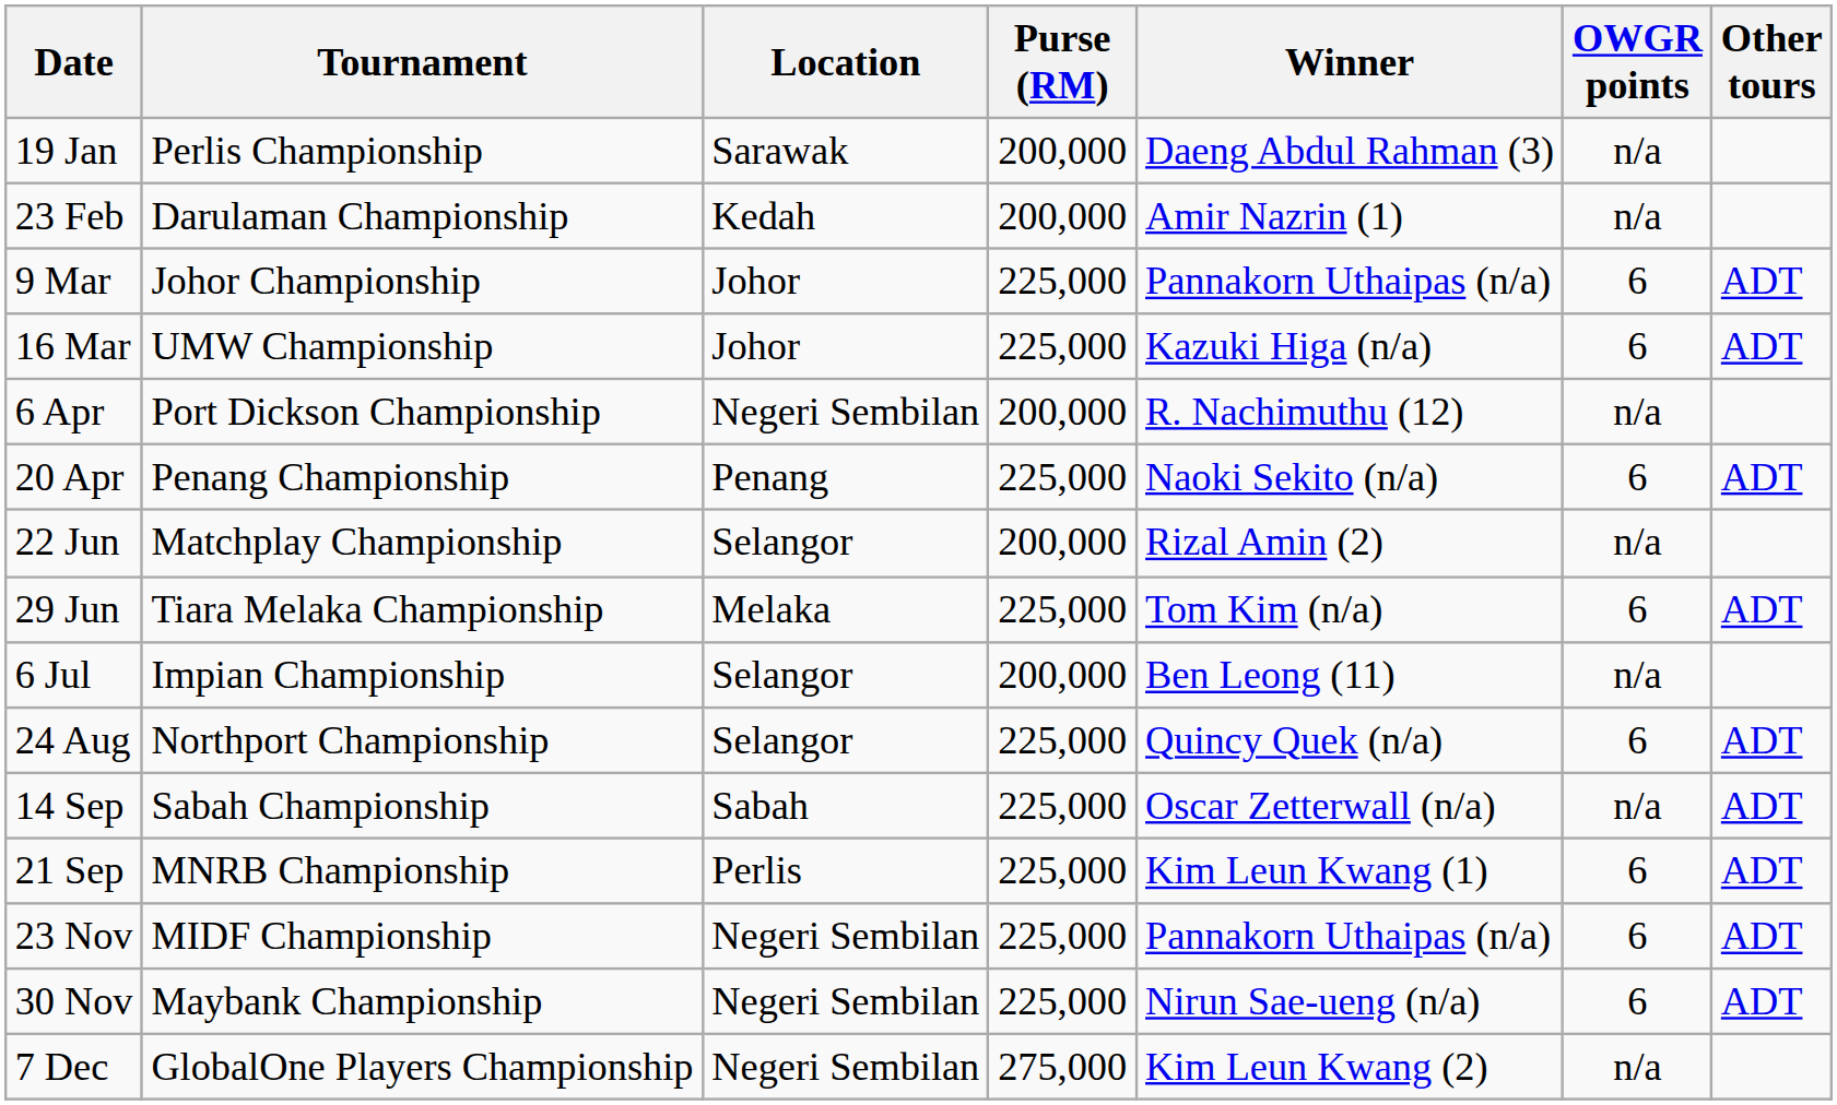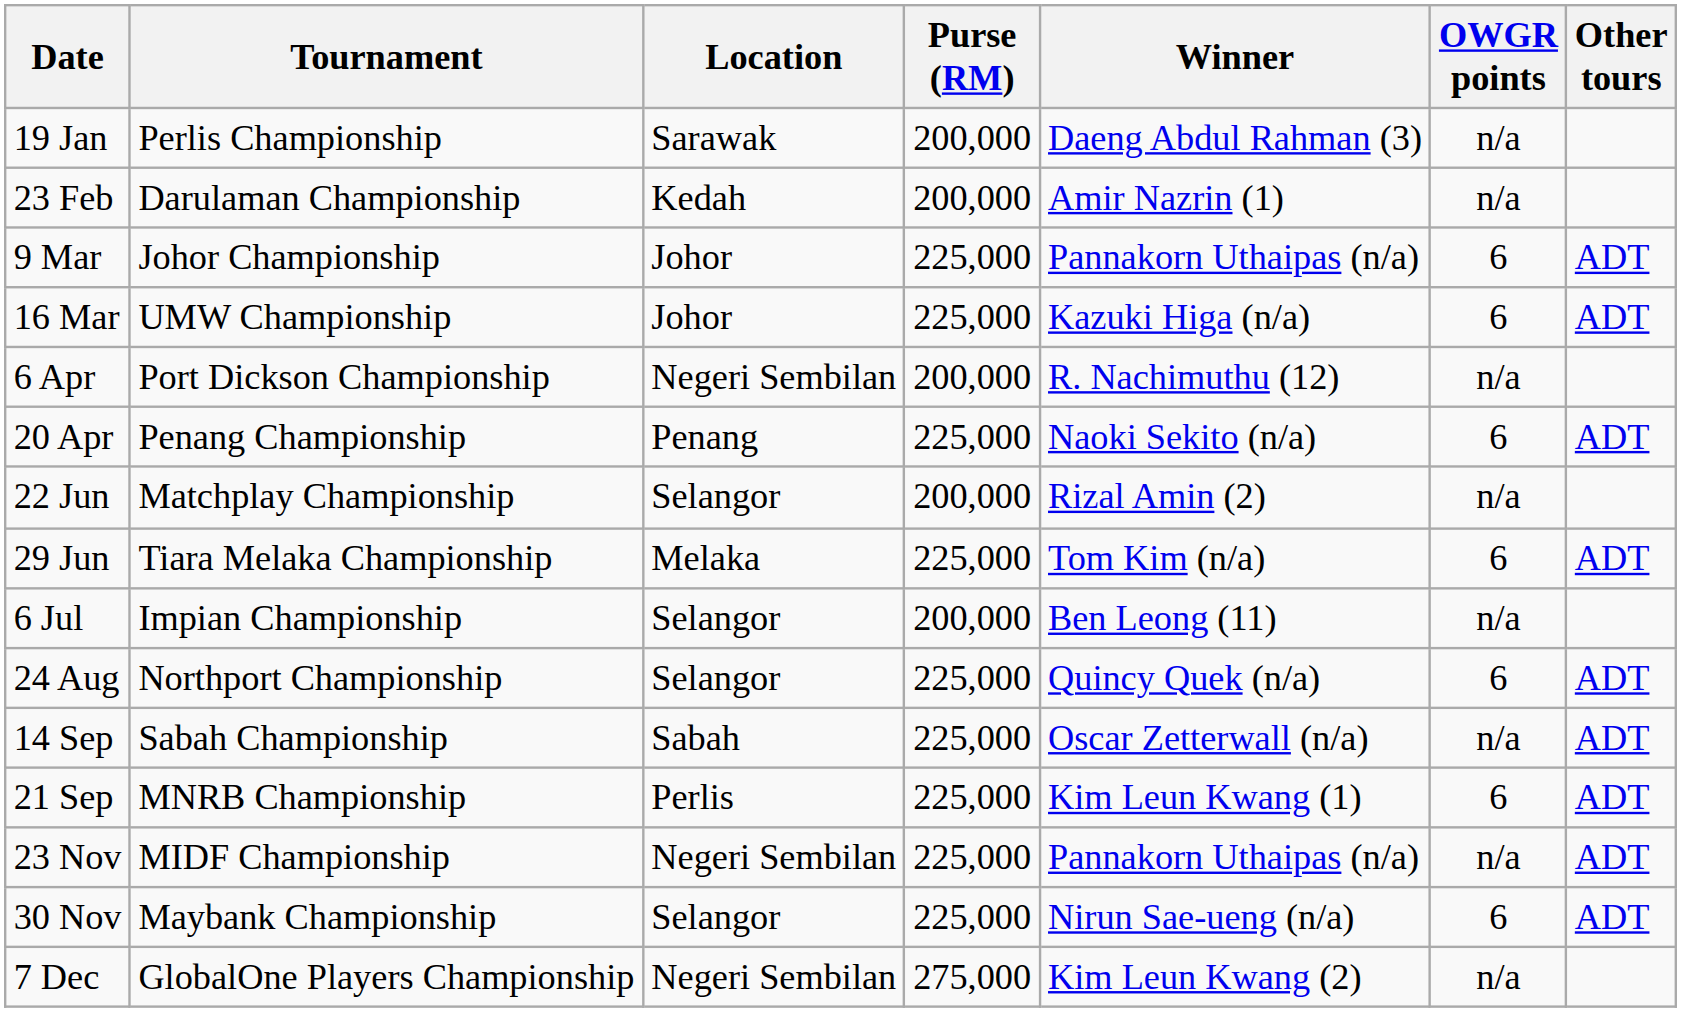23 Nov | OWGR points: 6 -> n/a
30 Nov | Location: Negeri Sembilan -> Selangor
